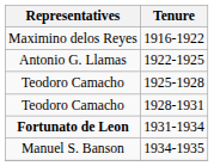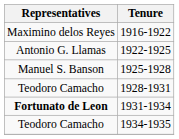1925-1928 | Representatives: Teodoro Camacho -> Manuel S. Banson
1934-1935 | Representatives: Manuel S. Banson -> Teodoro Camacho
